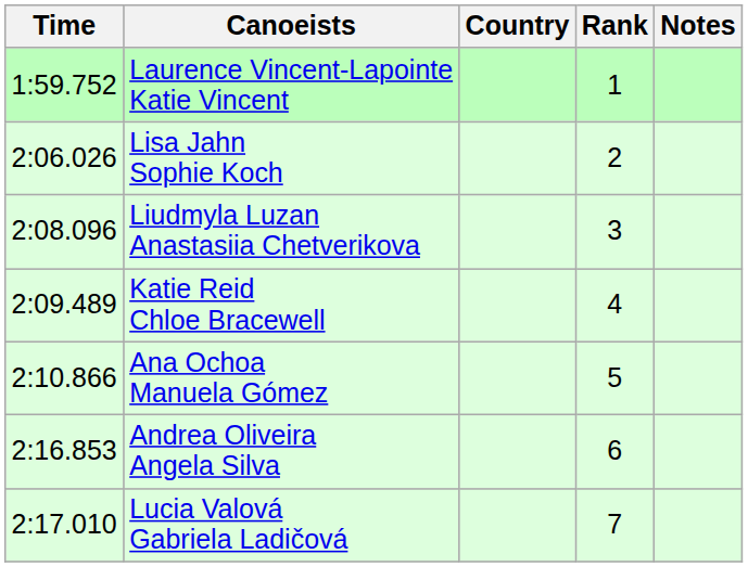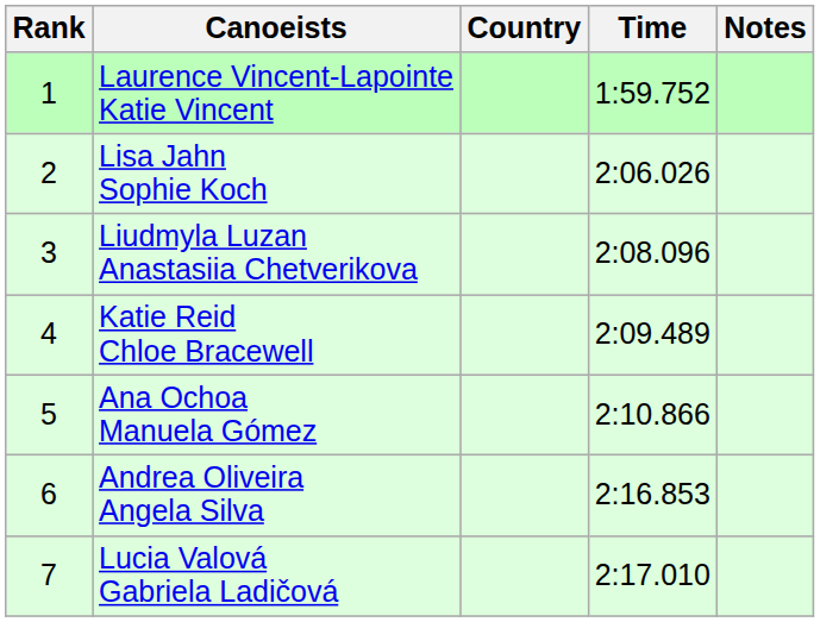columns swapped: Rank <-> Time
